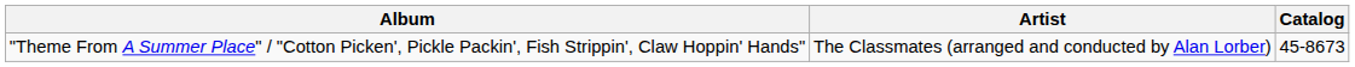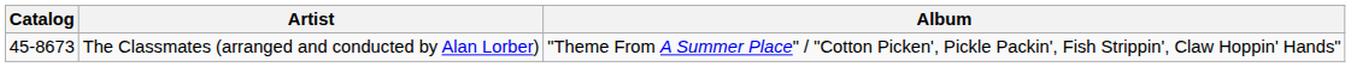columns swapped: Catalog <-> Album
